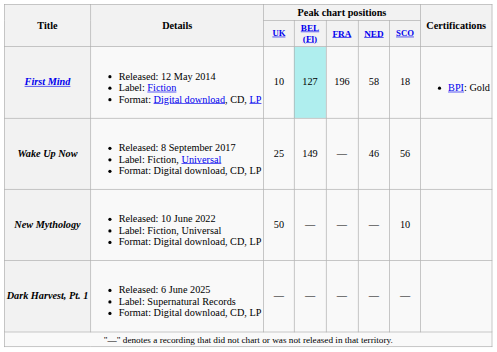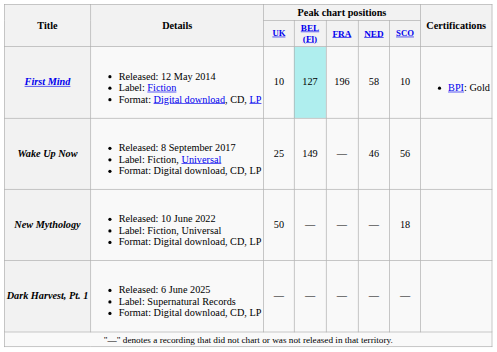First Mind | Peak chart positions / SCO: 18 -> 10
New Mythology | Peak chart positions / SCO: 10 -> 18
